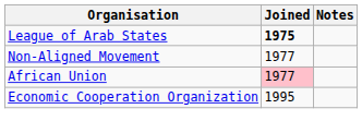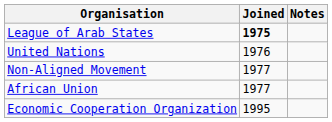+ row: United Nations | 1976
African Union | Joined: pink background -> no background
